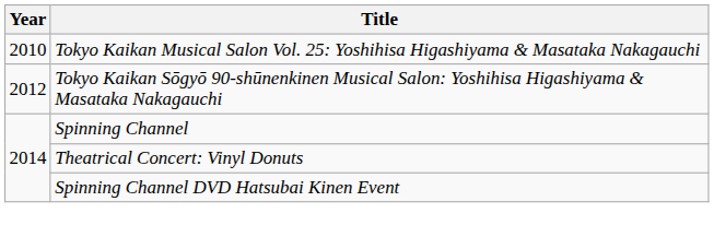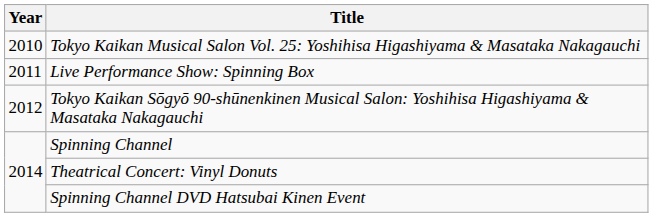+ row: 2011 | Live Performance Show: Spinning Box
